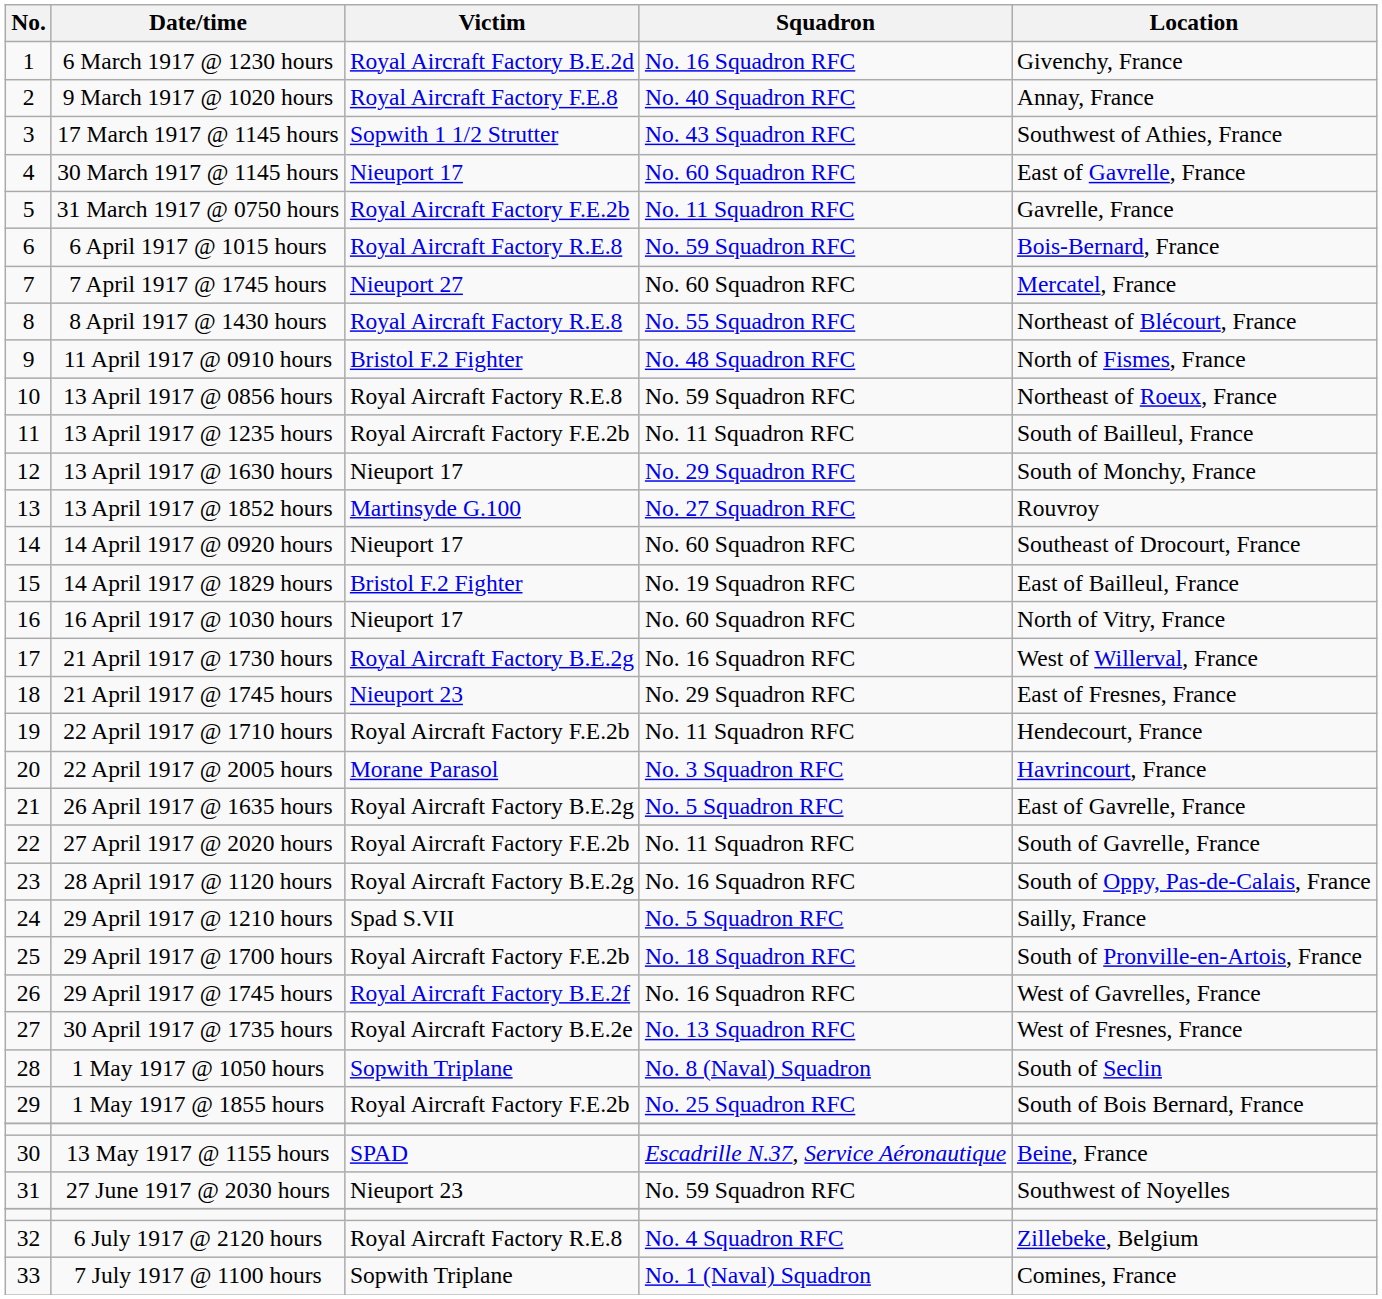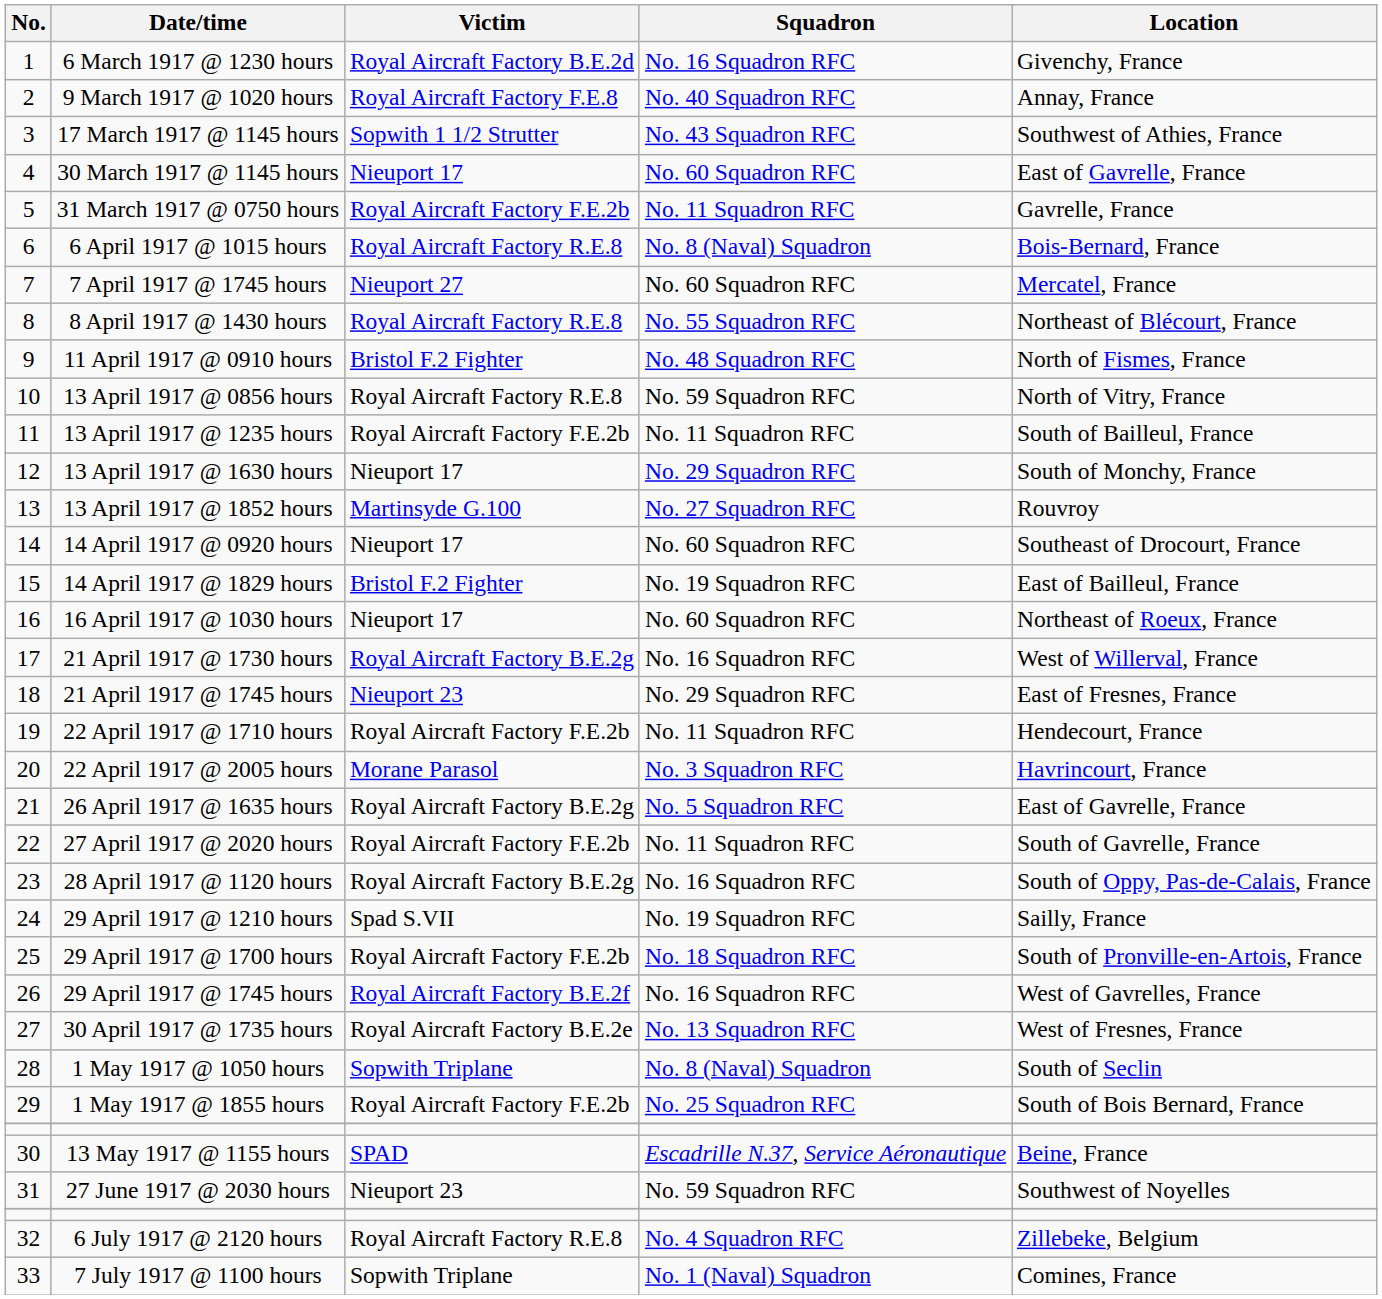6 April 1917 @ 1015 hours | Squadron: No. 59 Squadron RFC -> No. 8 (Naval) Squadron
13 April 1917 @ 0856 hours | Location: Northeast of Roeux, France -> North of Vitry, France
16 April 1917 @ 1030 hours | Location: North of Vitry, France -> Northeast of Roeux, France
29 April 1917 @ 1210 hours | Squadron: No. 5 Squadron RFC -> No. 19 Squadron RFC
